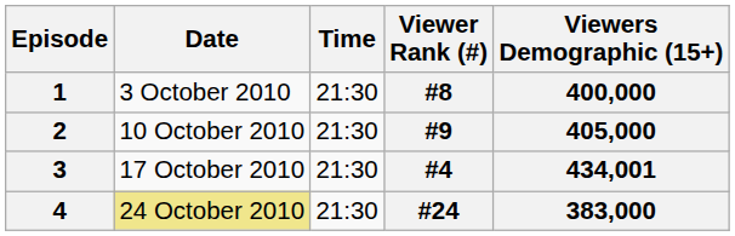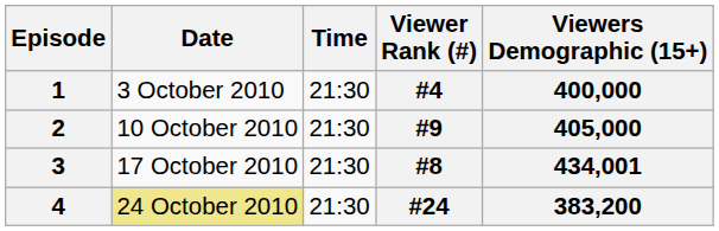1 | Viewer Rank (#): #8 -> #4
3 | Viewer Rank (#): #4 -> #8
4 | Viewers Demographic (15+): 383,000 -> 383,200
